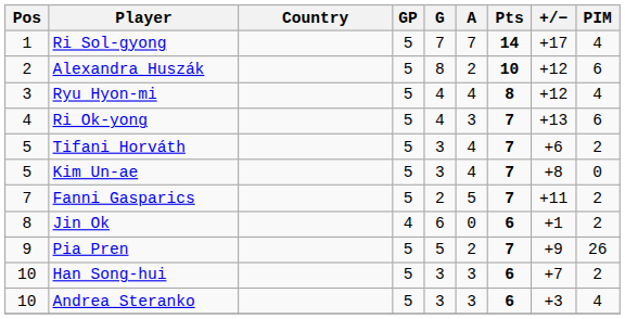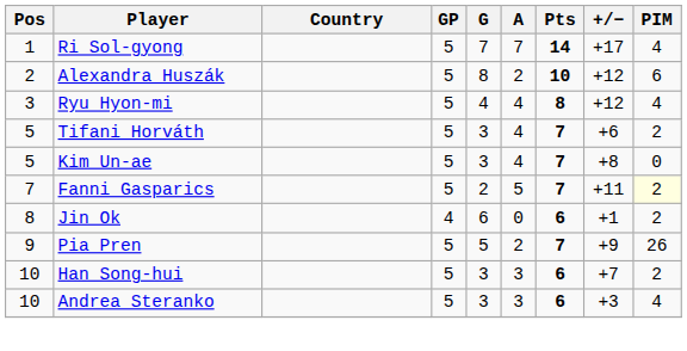- row: 4 | Ri Ok-yong | 5 | 4 | 3 | 7 | +13 | 6
Fanni Gasparics | PIM: no background -> lightyellow background
